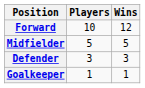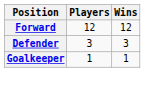Forward | Players: 10 -> 12
- row: Midfielder | 5 | 5
